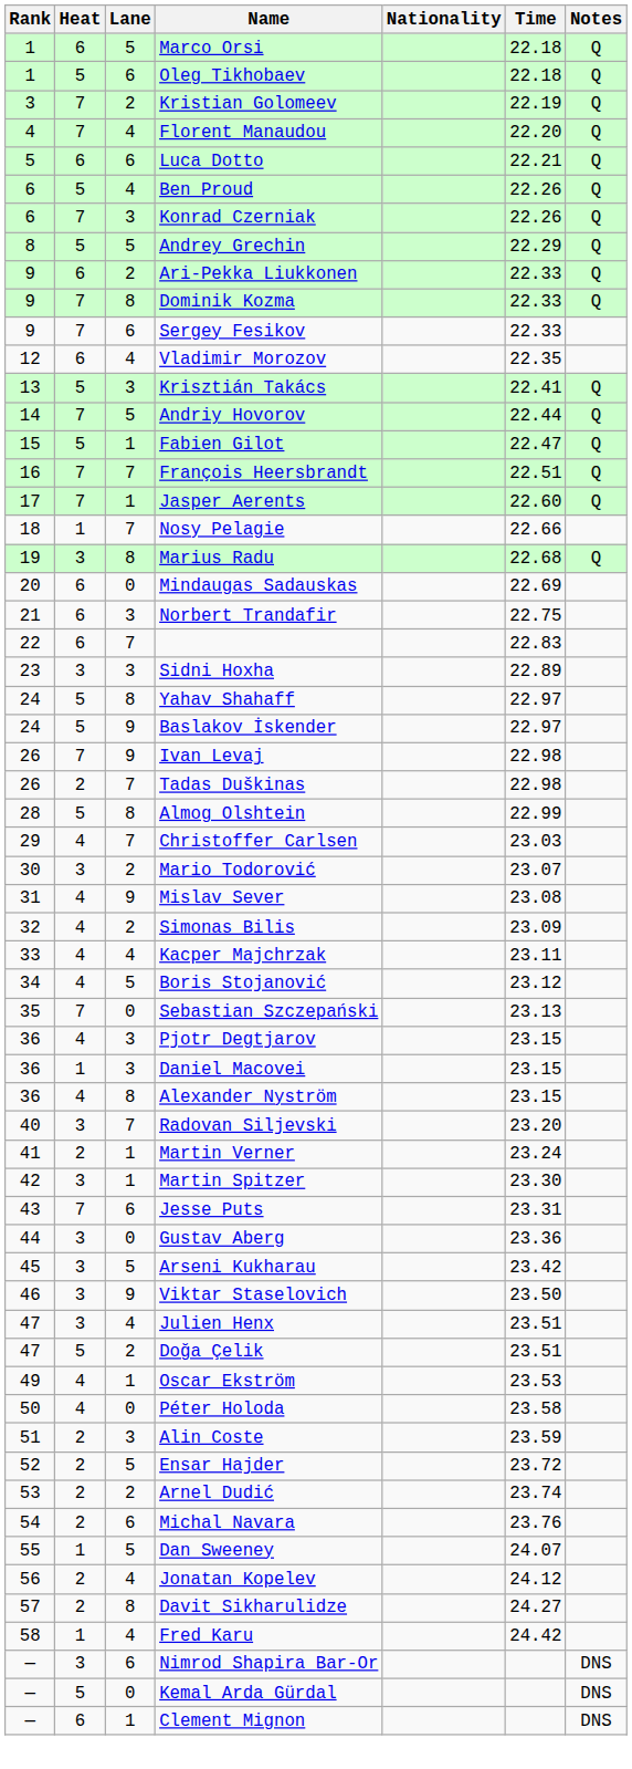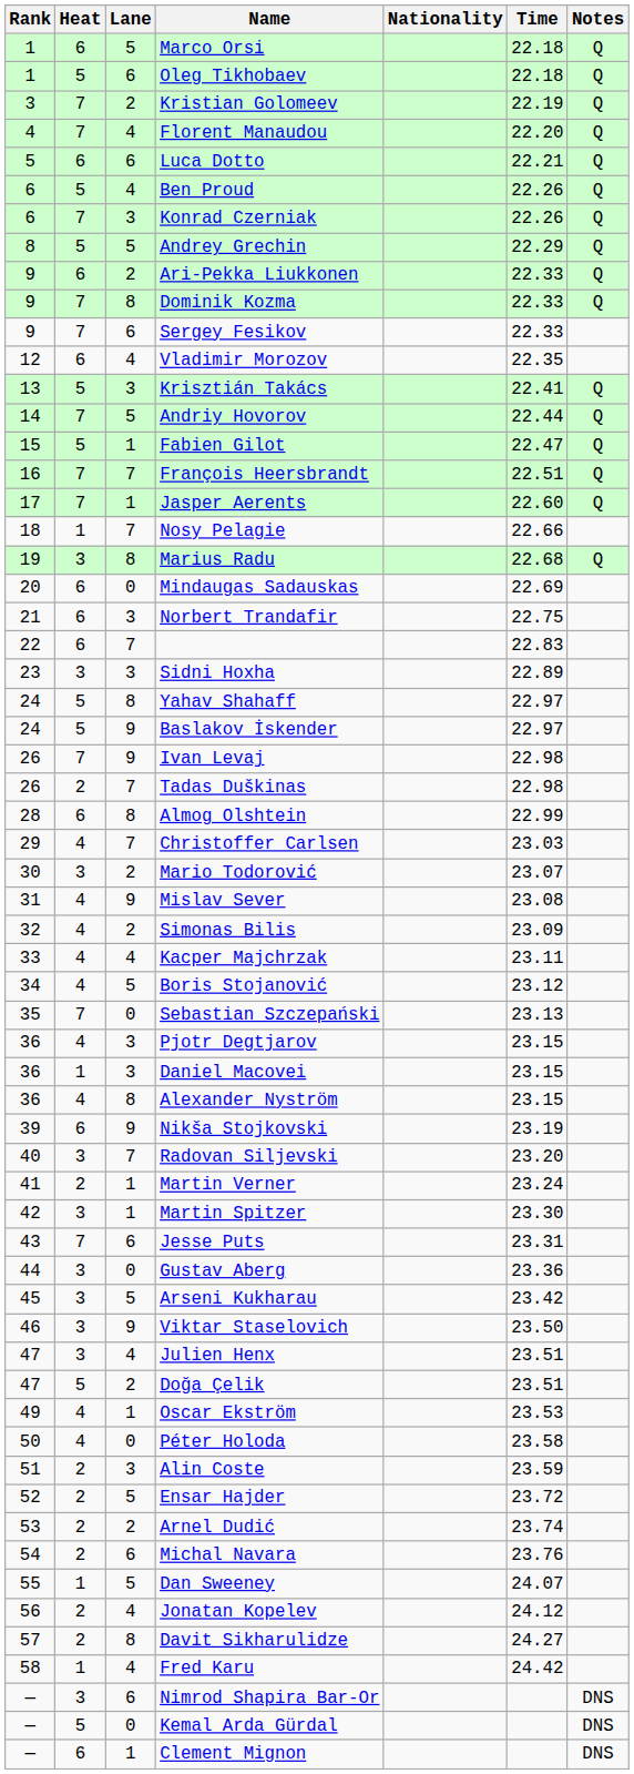Almog Olshtein | Heat: 5 -> 6
+ row: 39 | 6 | 9 | Nikša Stojkovski | 23.19
